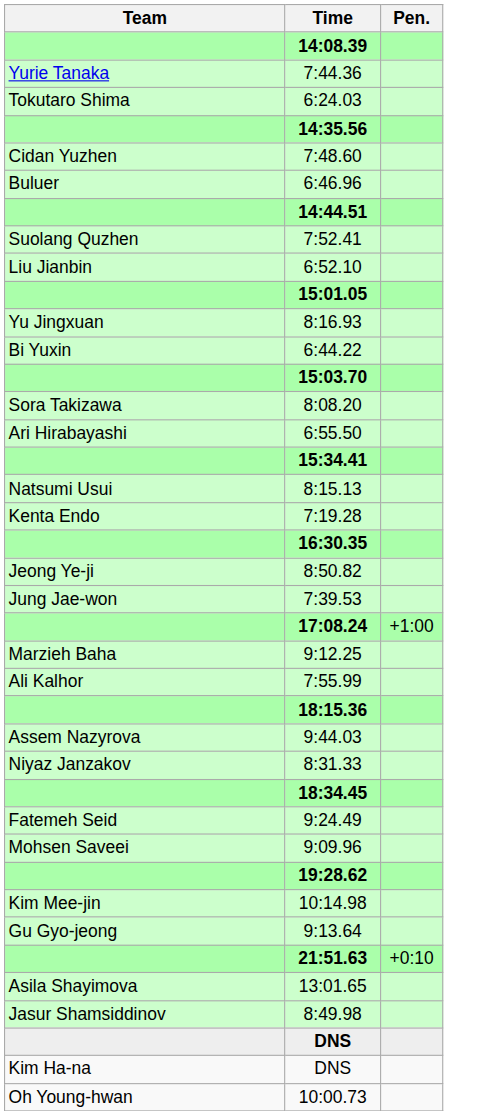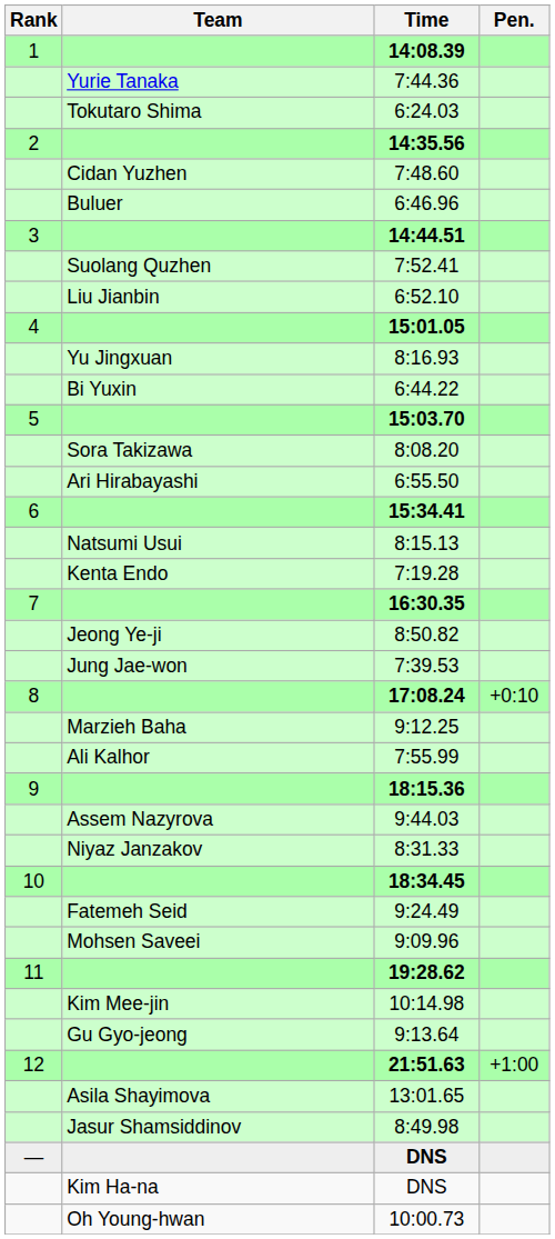+ column: Rank | 1 | 2 | 3 | 4 | 5 | 6 | 7 | 8 | 9 | 10 | 11 | 12 | —
17:08.24 | Pen.: +1:00 -> +0:10
21:51.63 | Pen.: +0:10 -> +1:00
